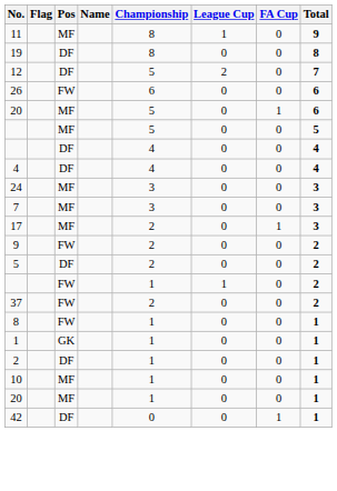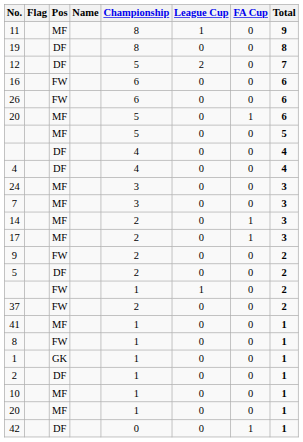+ row: 16 | FW | 6 | 0 | 0 | 6
+ row: 14 | MF | 2 | 0 | 1 | 3
+ row: 41 | MF | 1 | 0 | 0 | 1
